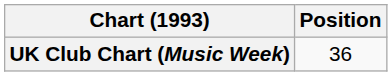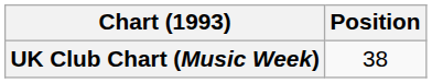UK Club Chart (Music Week) | Position: 36 -> 38
